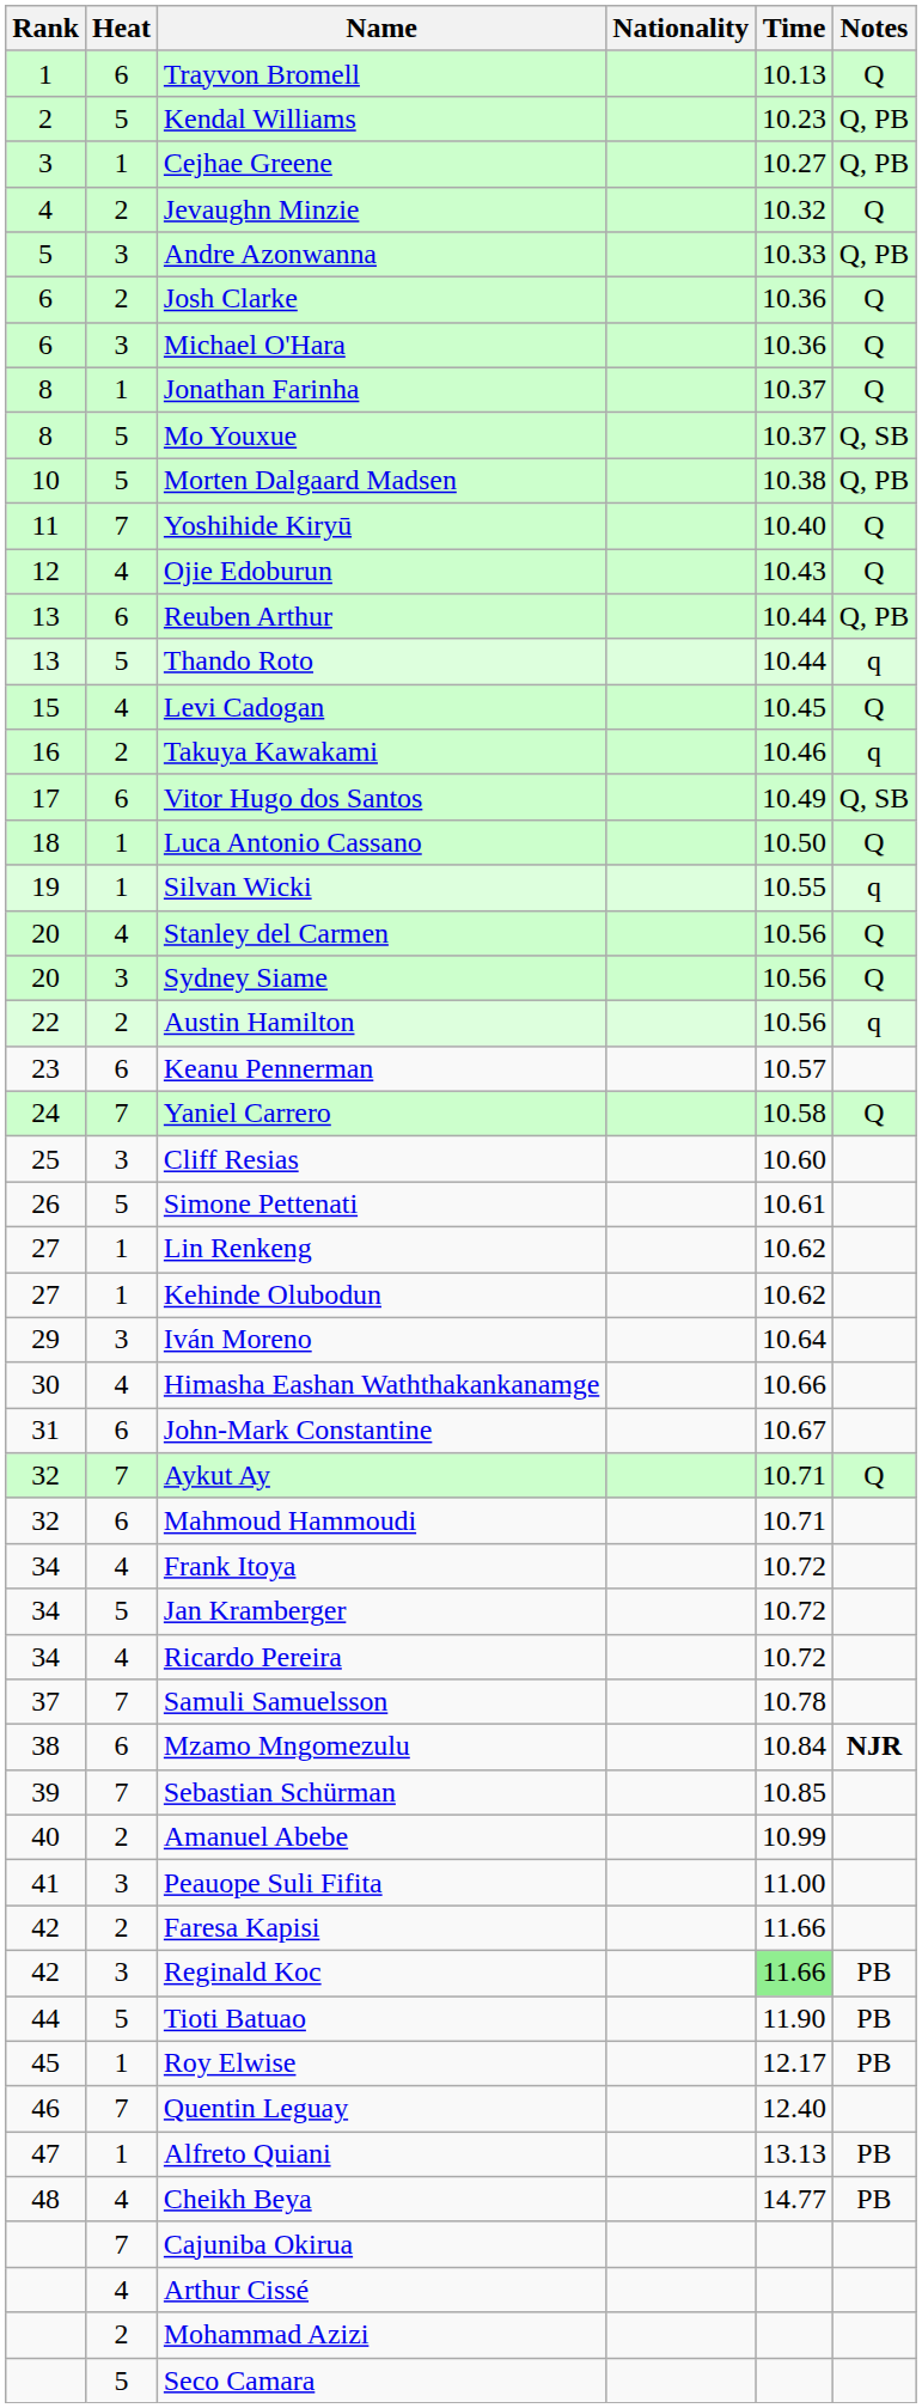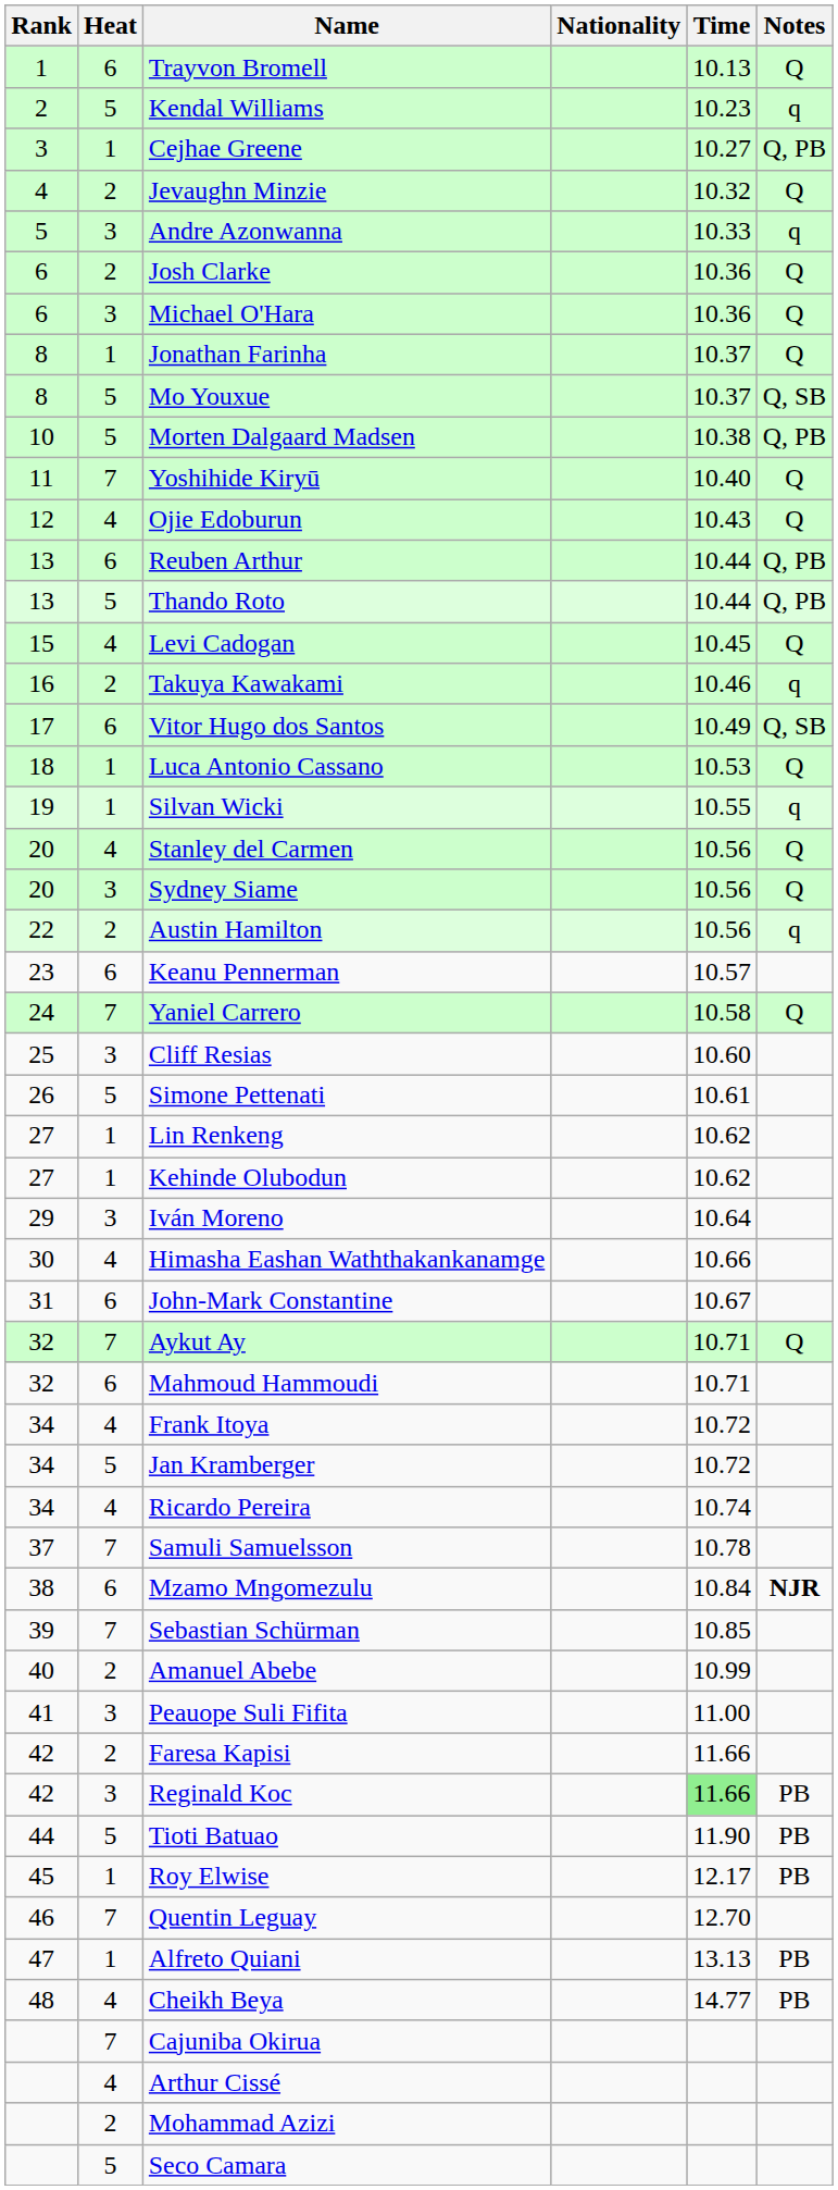Kendal Williams | Notes: Q, PB -> q
Andre Azonwanna | Notes: Q, PB -> q
Thando Roto | Notes: q -> Q, PB
Luca Antonio Cassano | Time: 10.50 -> 10.53
Ricardo Pereira | Time: 10.72 -> 10.74
Quentin Leguay | Time: 12.40 -> 12.70
